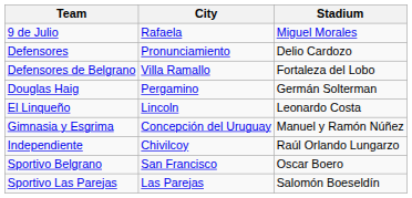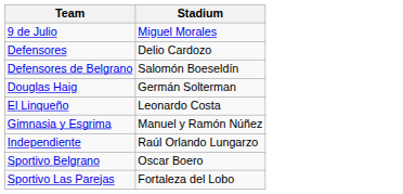- column: City | Rafaela | Pronunciamiento | Villa Ramallo | Pergamino | Lincoln | Concepción del Uruguay | Chivilcoy | San Francisco | Las Parejas
Defensores de Belgrano | Stadium: Fortaleza del Lobo -> Salomón Boeseldín
Sportivo Las Parejas | Stadium: Salomón Boeseldín -> Fortaleza del Lobo
